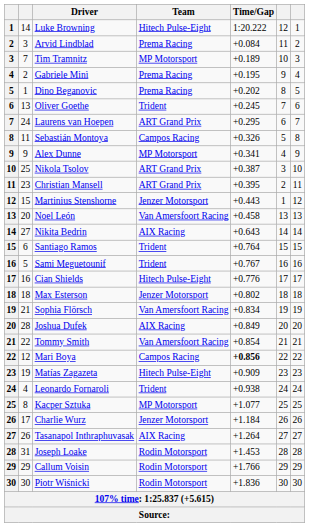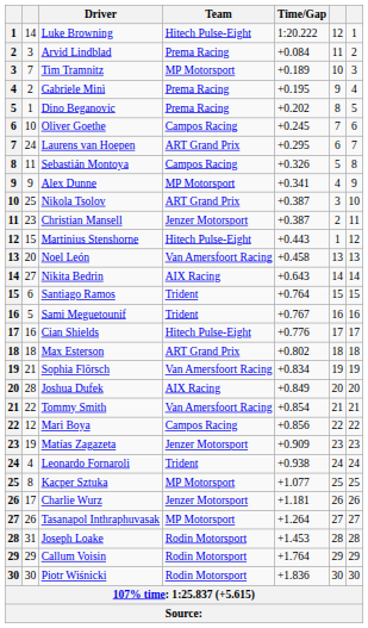Oliver Goethe | column 2: 13 -> 10
Oliver Goethe | Team: Trident -> Campos Racing
Christian Mansell | Team: ART Grand Prix -> Jenzer Motorsport
Christian Mansell | Time/Gap: +0.395 -> +0.387
Martinius Stenshorne | Team: Jenzer Motorsport -> Hitech Pulse-Eight
Max Esterson | Team: Jenzer Motorsport -> ART Grand Prix
Mari Boya | Time/Gap: bold -> normal
Matías Zagazeta | Team: Hitech Pulse-Eight -> Jenzer Motorsport
Charlie Wurz | Time/Gap: +1.184 -> +1.181
Tasanapol Inthraphuvasak | Team: AIX Racing -> MP Motorsport
Callum Voisin | Time/Gap: +1.766 -> +1.764
